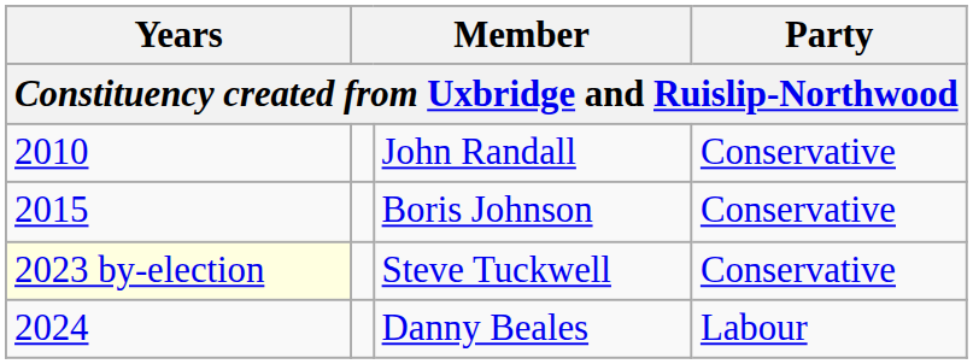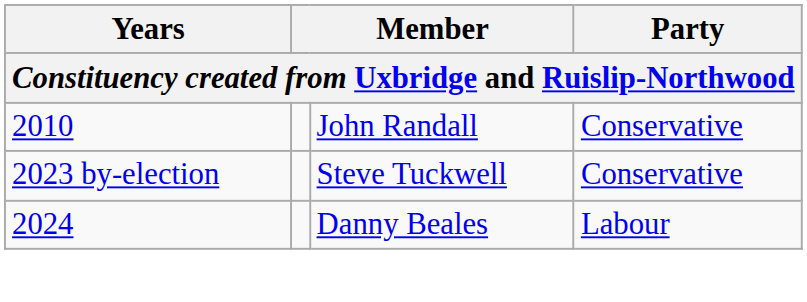- row: 2015 | Boris Johnson | Conservative
Steve Tuckwell | Years: lightyellow background -> no background
